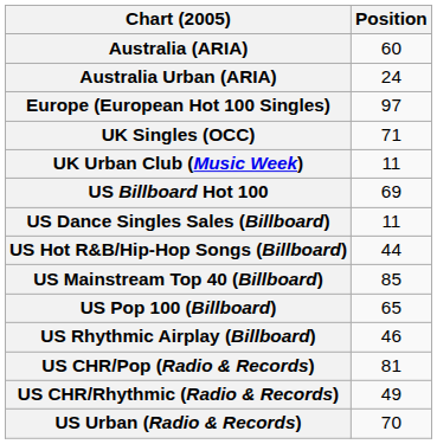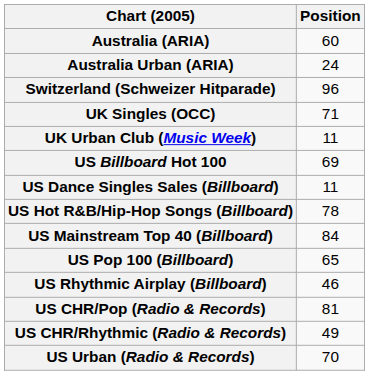- row: Europe (European Hot 100 Singles) | 97
+ row: Switzerland (Schweizer Hitparade) | 96
US Hot R&B/Hip-Hop Songs (Billboard) | Position: 44 -> 78
US Mainstream Top 40 (Billboard) | Position: 85 -> 84
